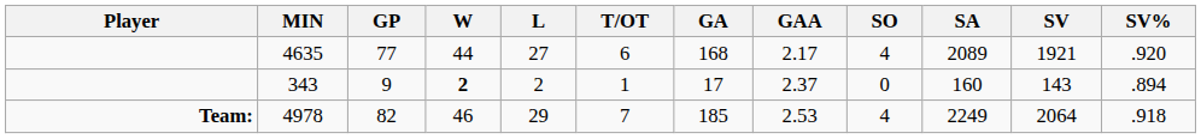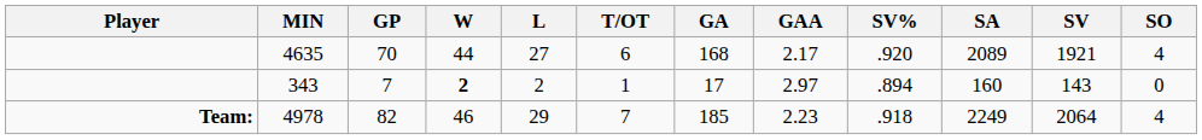columns swapped: SO <-> SV%
4635 | GP: 77 -> 70
343 | GP: 9 -> 7
343 | GAA: 2.37 -> 2.97
4978 | GAA: 2.53 -> 2.23
